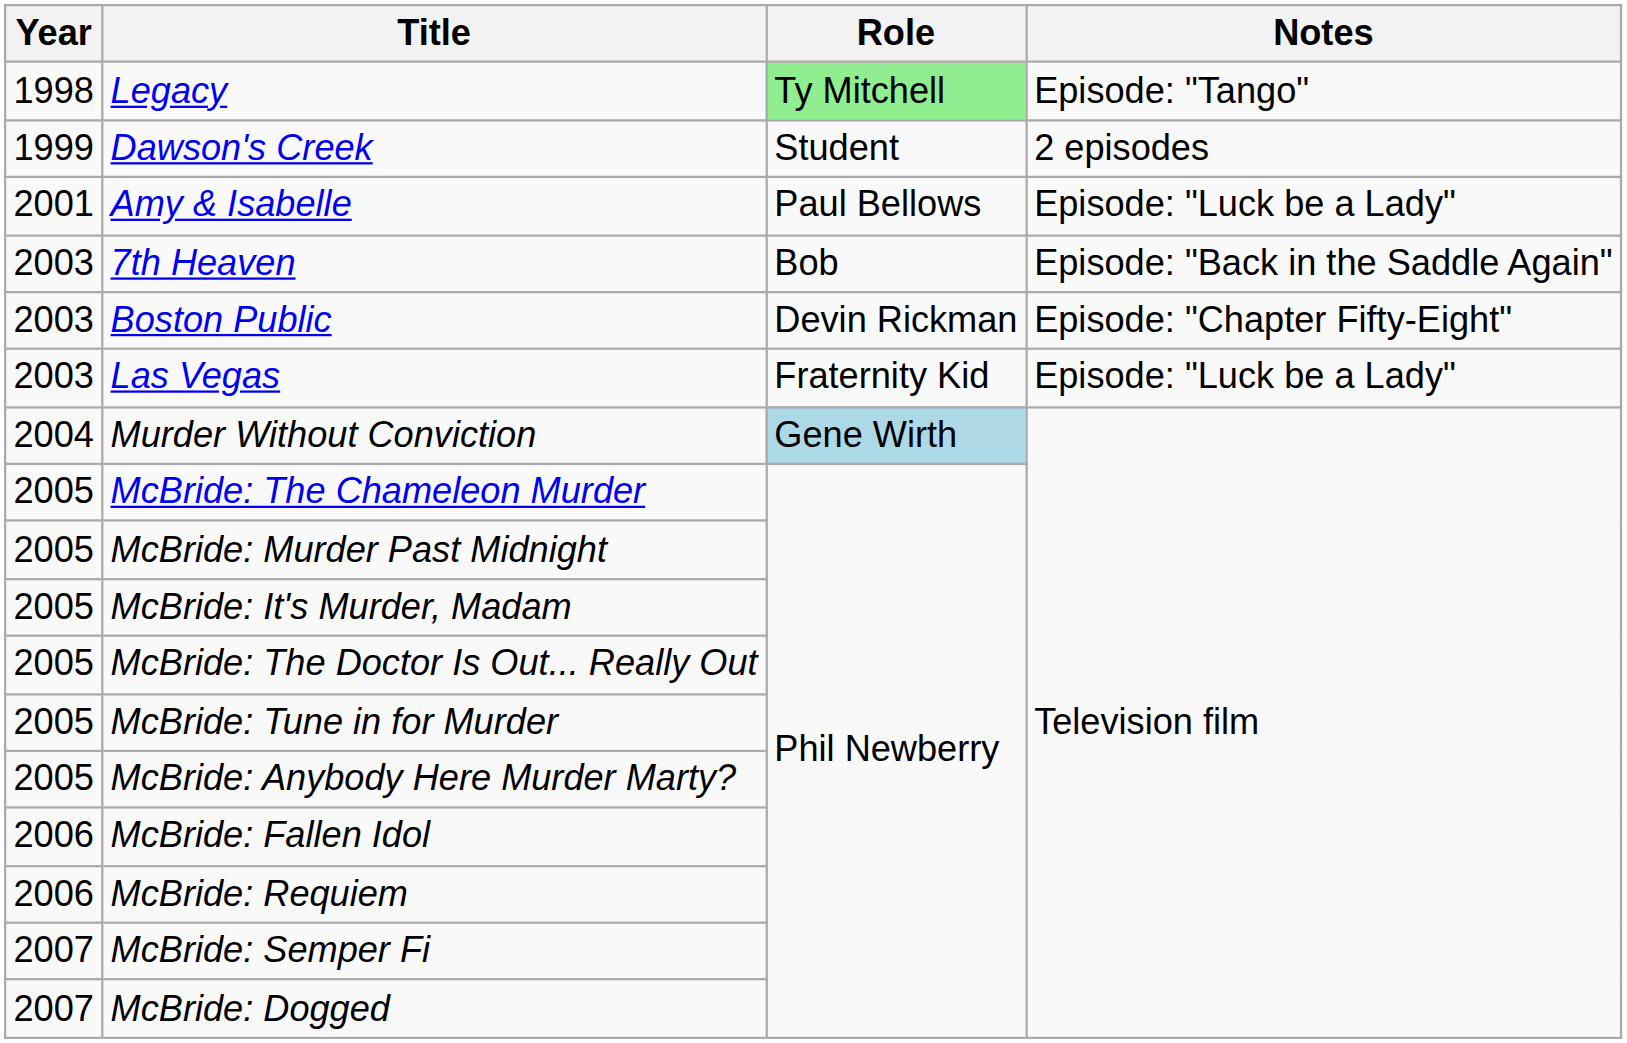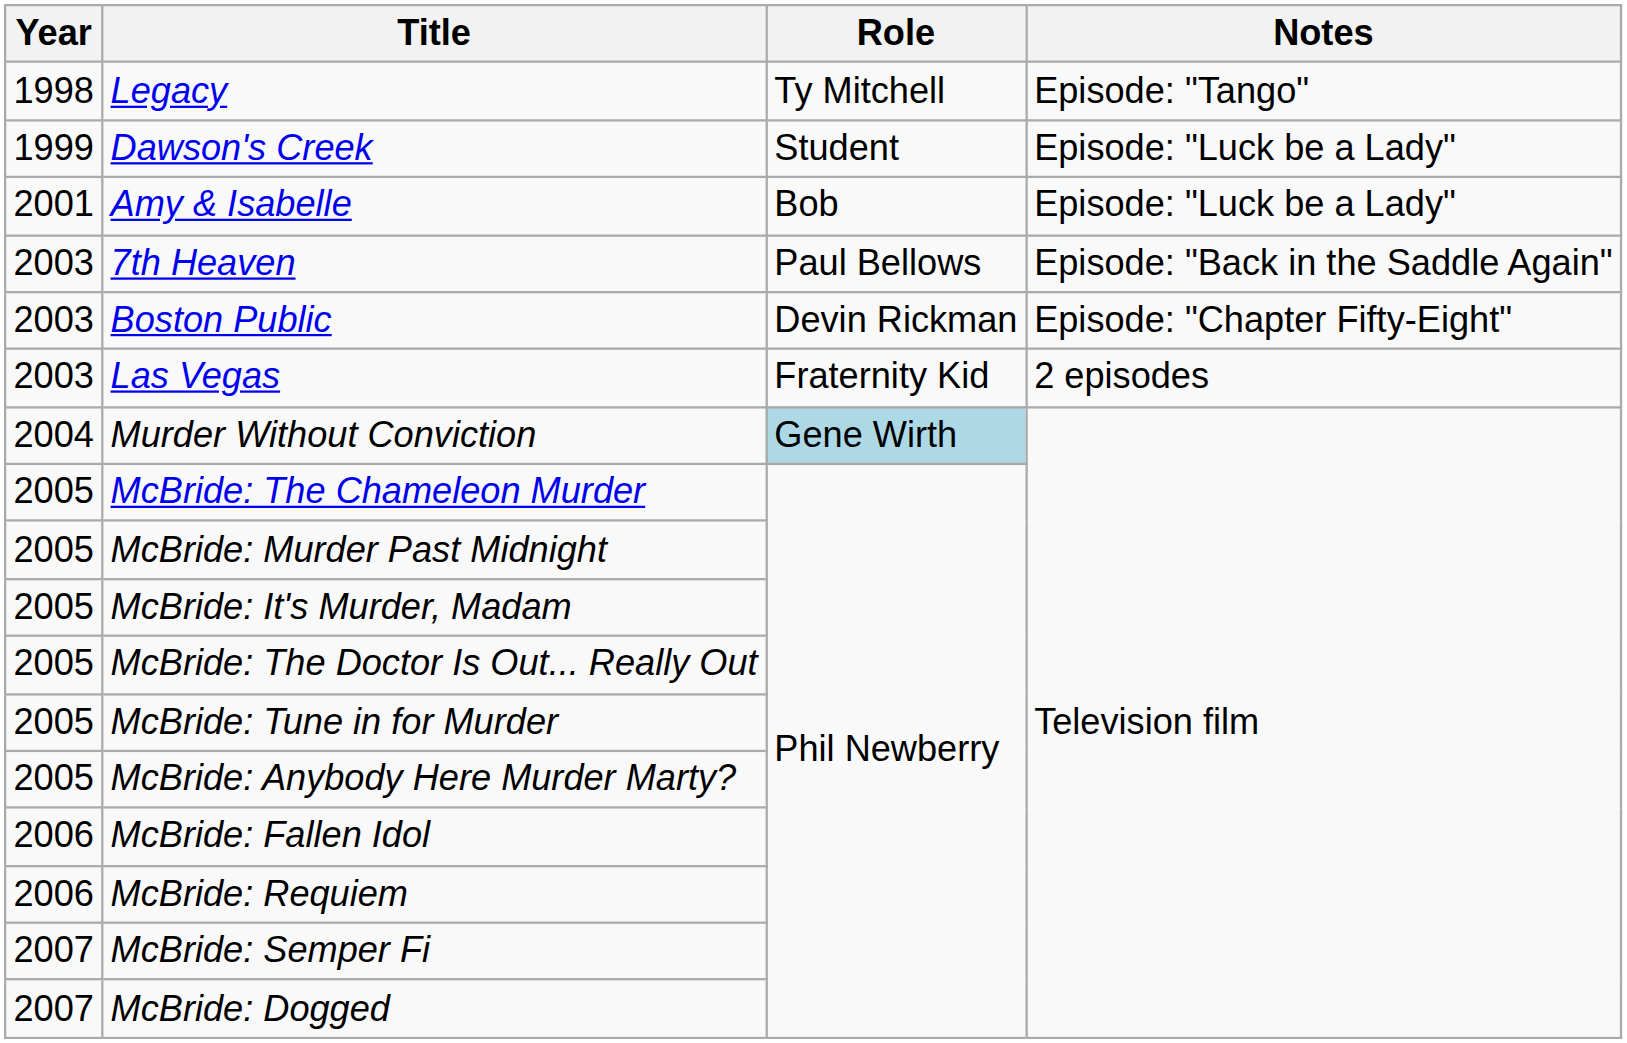Legacy | Role: lightgreen background -> no background
Dawson's Creek | Notes: 2 episodes -> Episode: "Luck be a Lady"
Amy & Isabelle | Role: Paul Bellows -> Bob
7th Heaven | Role: Bob -> Paul Bellows
Las Vegas | Notes: Episode: "Luck be a Lady" -> 2 episodes
